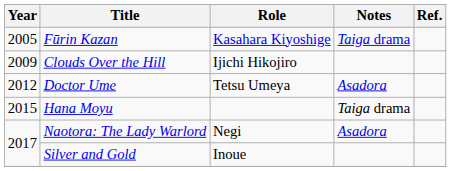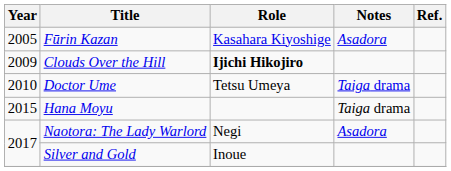Fūrin Kazan | Notes: Taiga drama -> Asadora
Clouds Over the Hill | Role: normal -> bold
Doctor Ume | Year: 2012 -> 2010
Doctor Ume | Notes: Asadora -> Taiga drama
